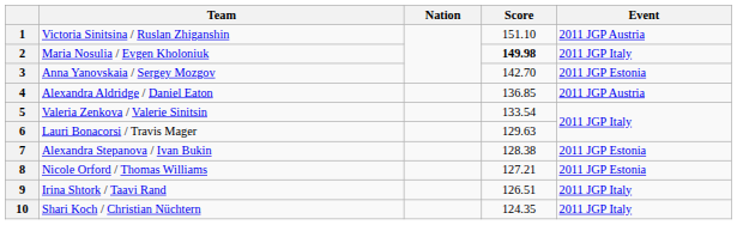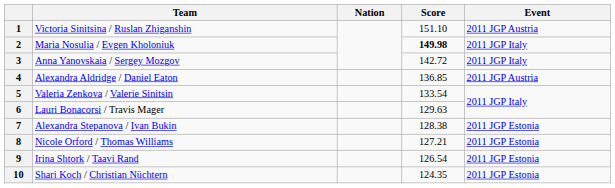3 | Score: 142.70 -> 142.72
3 | Event: 2011 JGP Estonia -> 2011 JGP Italy
9 | Score: 126.51 -> 126.54
9 | Event: 2011 JGP Italy -> 2011 JGP Estonia
10 | Event: 2011 JGP Italy -> 2011 JGP Estonia
